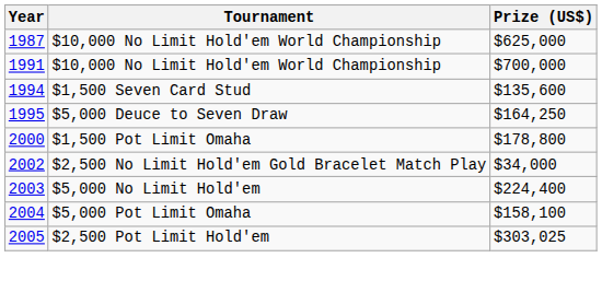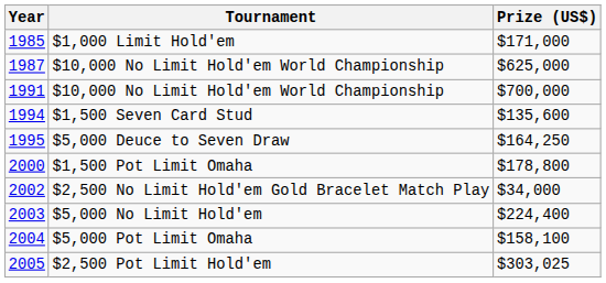+ row: 1985 | $1,000 Limit Hold'em | $171,000
